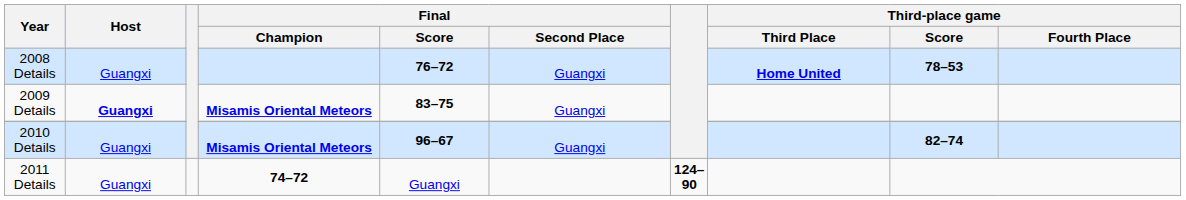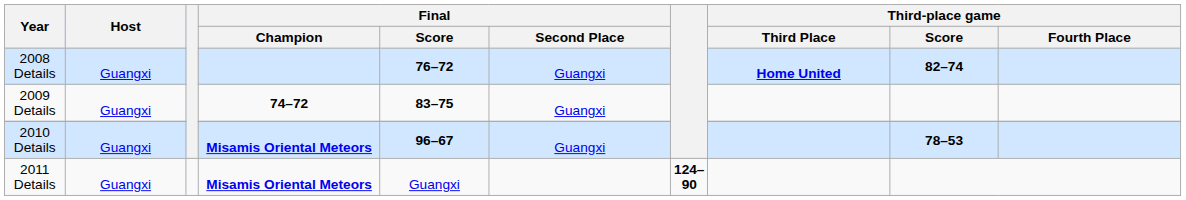2008 Details | Third-place game / Score: 78–53 -> 82–74
2009 Details | Host: bold -> normal
2009 Details | Final / Champion: Misamis Oriental Meteors -> 74–72
2010 Details | Third-place game / Score: 82–74 -> 78–53
2011 Details | Final / Champion: 74–72 -> Misamis Oriental Meteors
